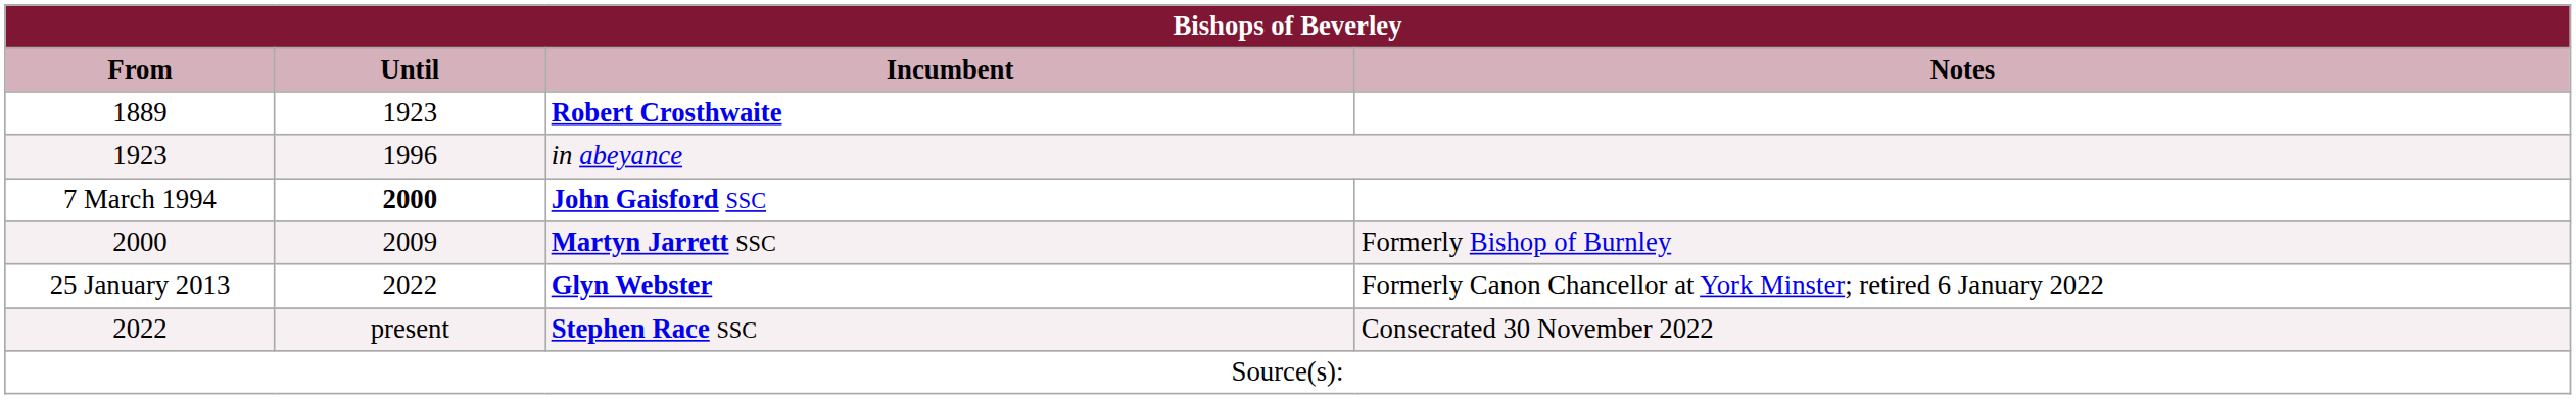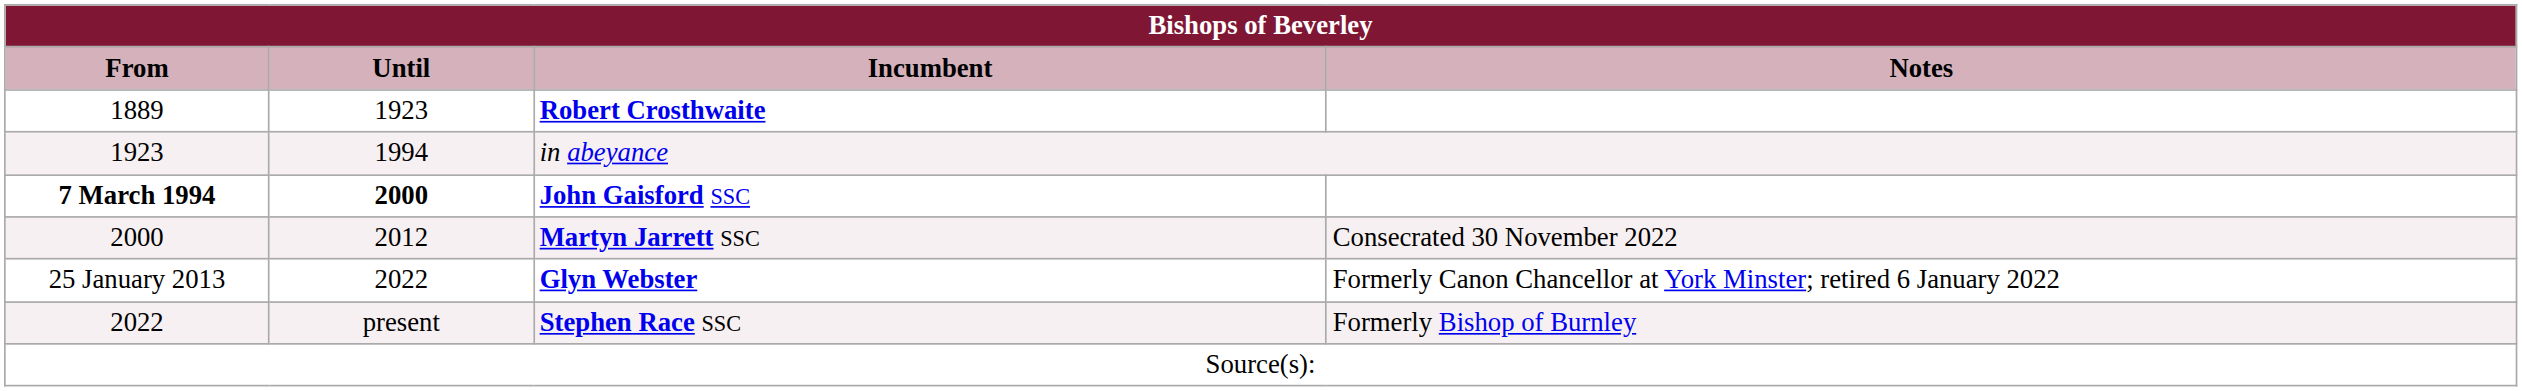in abeyance | Until: 1996 -> 1994
John Gaisford SSC | From: normal -> bold
Martyn Jarrett SSC | Until: 2009 -> 2012
Martyn Jarrett SSC | Notes: Formerly Bishop of Burnley -> Consecrated 30 November 2022
Stephen Race SSC | Notes: Consecrated 30 November 2022 -> Formerly Bishop of Burnley
